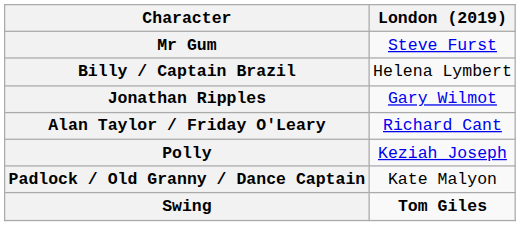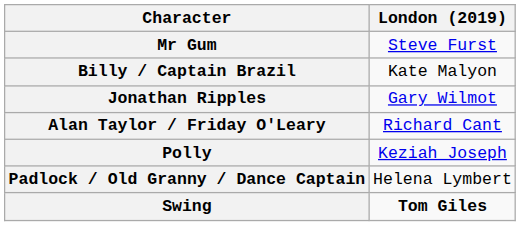Billy / Captain Brazil | London (2019): Helena Lymbert -> Kate Malyon
Padlock / Old Granny / Dance Captain | London (2019): Kate Malyon -> Helena Lymbert
